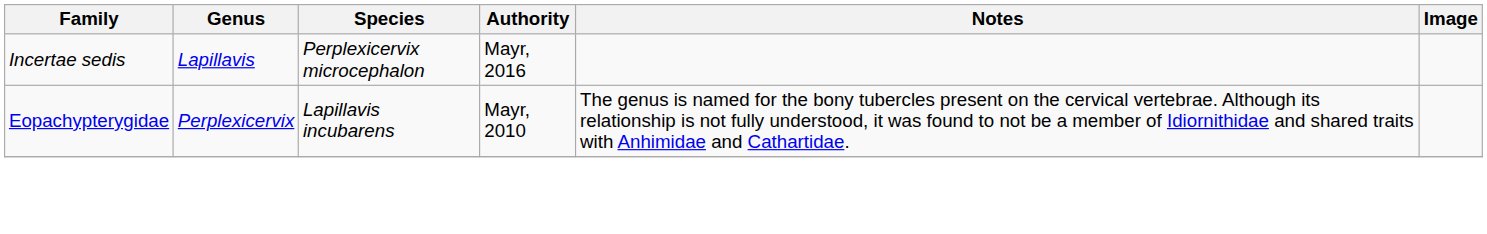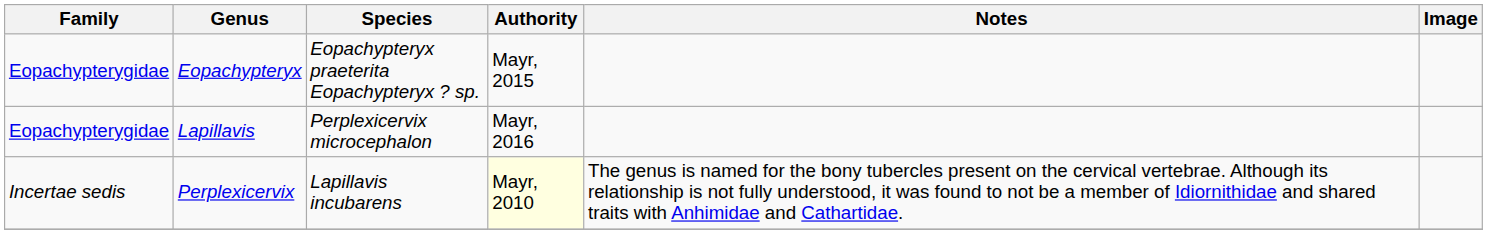+ row: Eopachypterygidae | Eopachypteryx | Eopachypteryx praeterita Eopachypteryx ? sp. | Mayr, 2015
Lapillavis | Family: Incertae sedis -> Eopachypterygidae
Perplexicervix | Family: Eopachypterygidae -> Incertae sedis
Perplexicervix | Authority: no background -> lightyellow background
